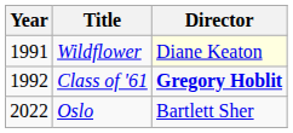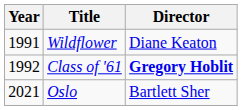Wildflower | Director: lightyellow background -> no background
Oslo | Year: 2022 -> 2021
